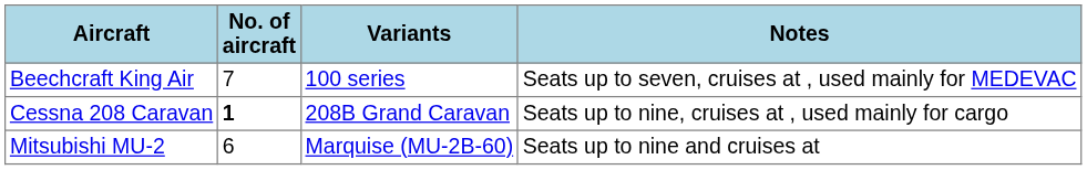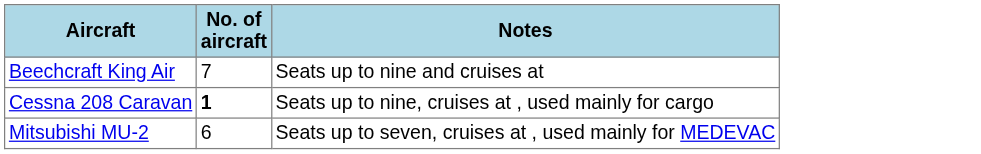- column: Variants | 100 series | 208B Grand Caravan | Marquise (MU-2B-60)
Beechcraft King Air | Notes: Seats up to seven, cruises at , used mainly for MEDEVAC -> Seats up to nine and cruises at
Mitsubishi MU-2 | Notes: Seats up to nine and cruises at -> Seats up to seven, cruises at , used mainly for MEDEVAC
